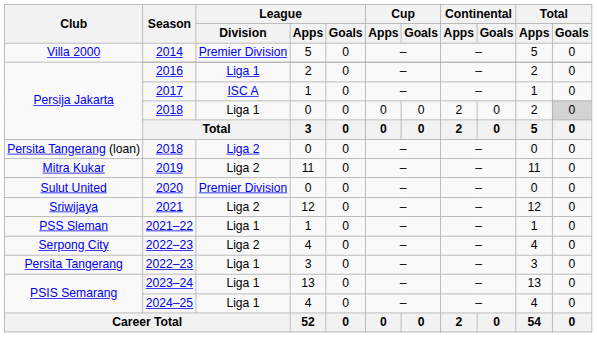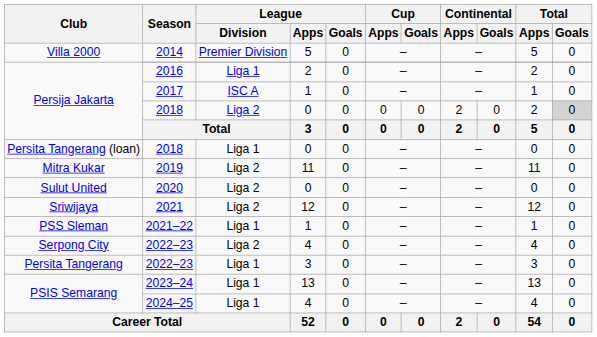Persija Jakarta / 2018 | League / Division: Liga 1 -> Liga 2
Persita Tangerang (loan) / 2018 | League / Division: Liga 2 -> Liga 1
2020 | League / Division: Premier Division -> Liga 2
